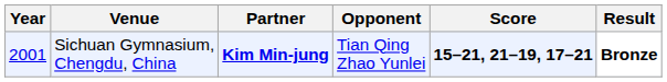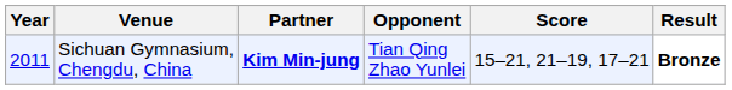Sichuan Gymnasium, Chengdu, China | Year: 2001 -> 2011
Sichuan Gymnasium, Chengdu, China | Score: bold -> normal
